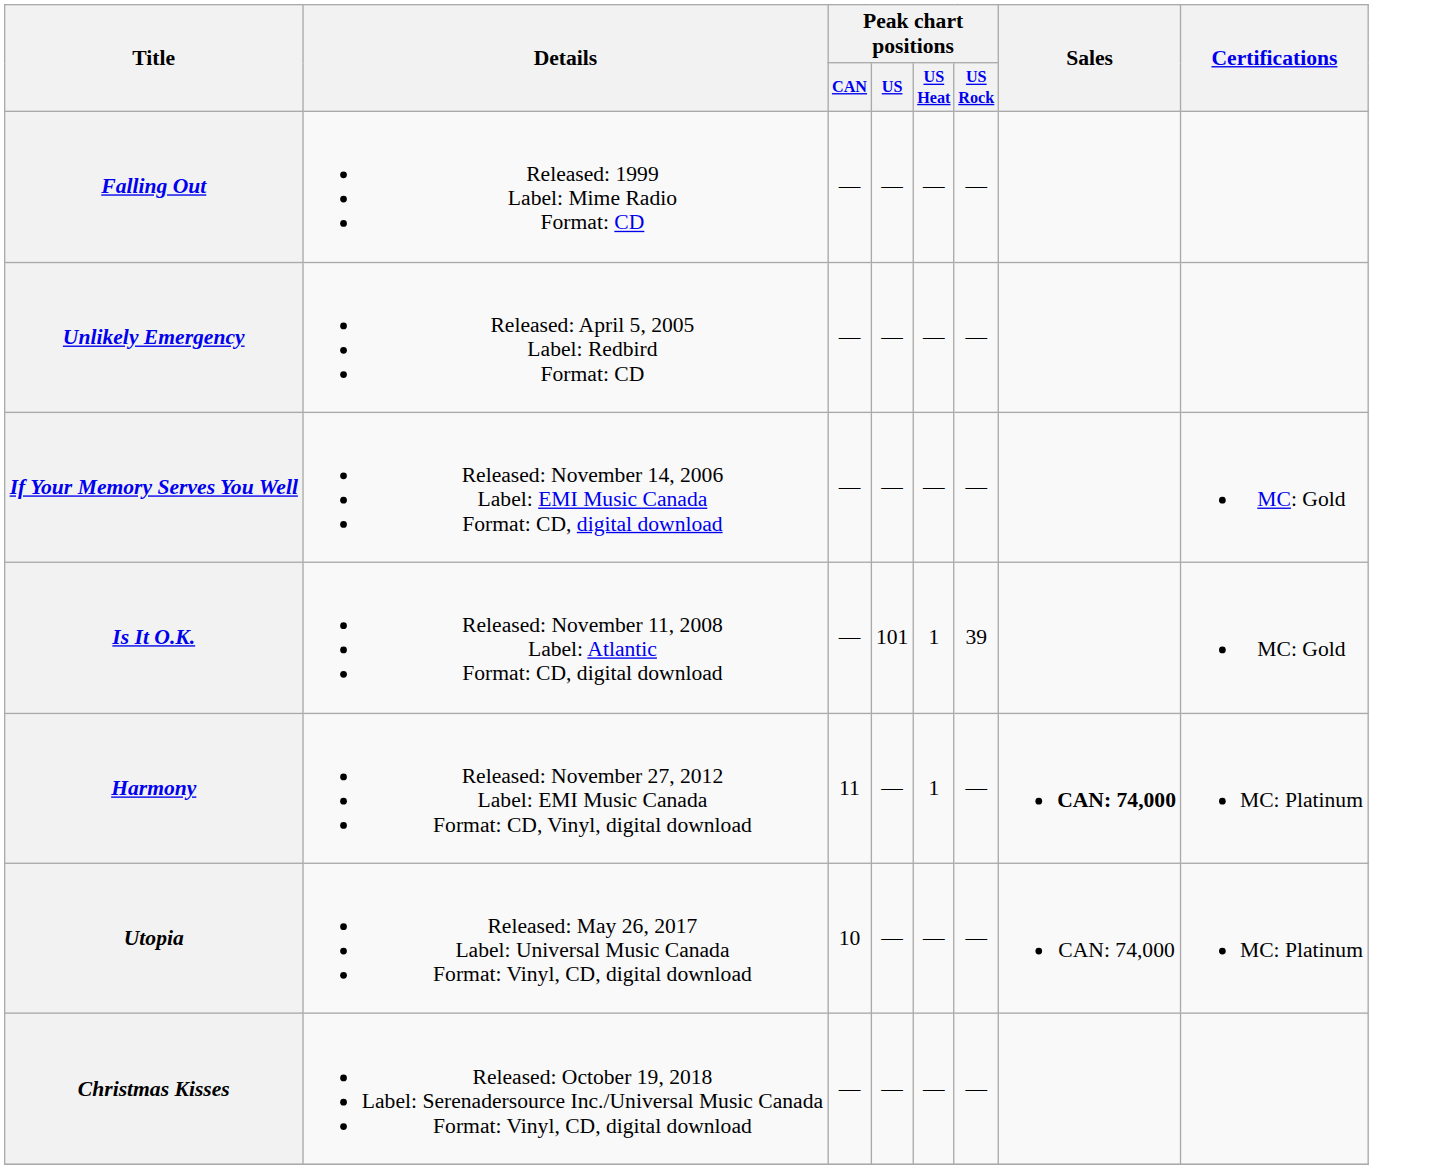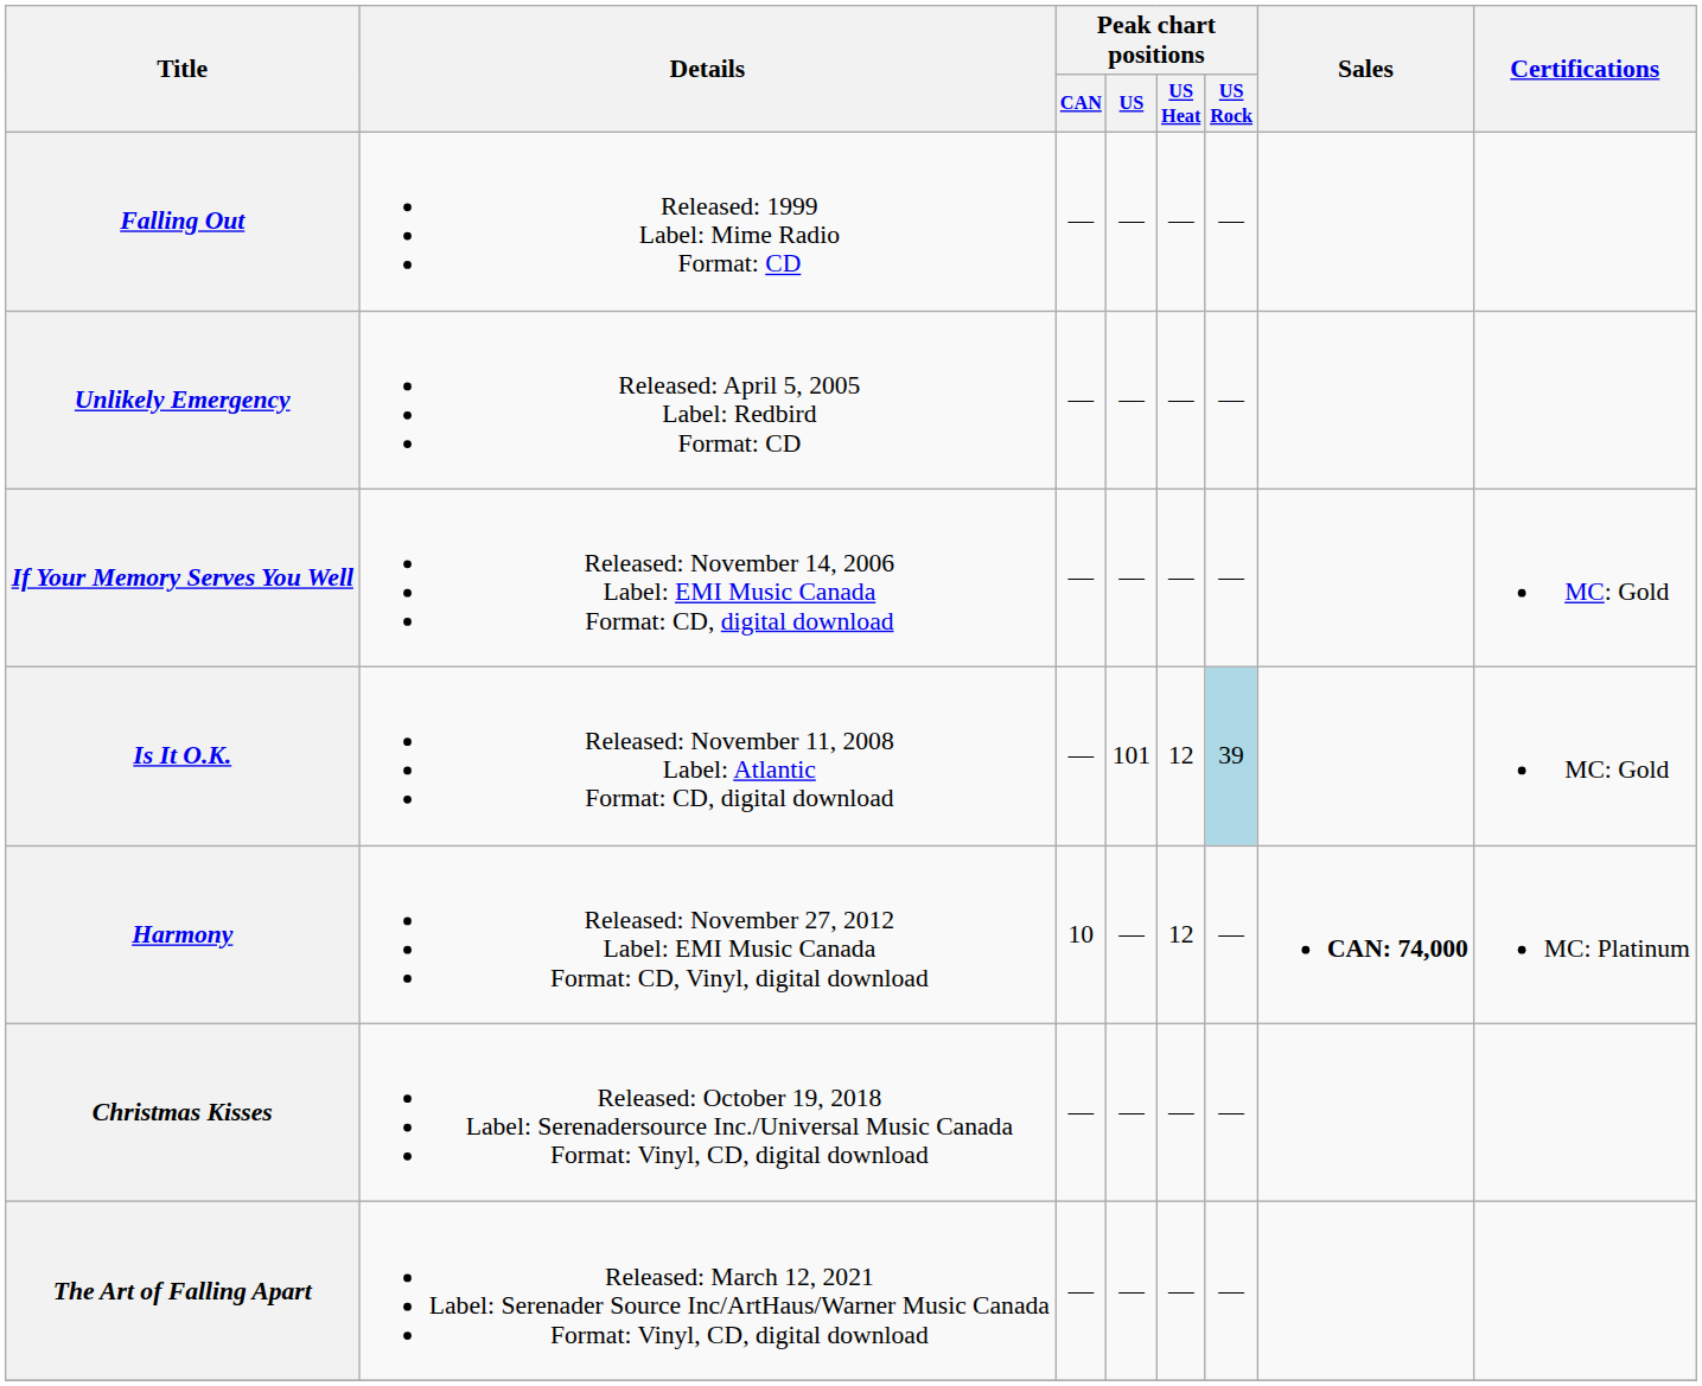Is It O.K. | Peak chart positions / US Heat: 1 -> 12
Is It O.K. | Peak chart positions / US Rock: no background -> lightblue background
Harmony | Peak chart positions / CAN: 11 -> 10
Harmony | Peak chart positions / US Heat: 1 -> 12
- row: Utopia | Released: May 26, 2017 Label: Universal Music Canada Format: Vinyl, CD, digital download | 10 | — | — | — | CAN: 74,000 | MC: Platinum
+ row: The Art of Falling Apart | Released: March 12, 2021 Label: Serenader Source Inc/ArtHaus/Warner Music Canada Format: Vinyl, CD, digital download | — | — | — | —
